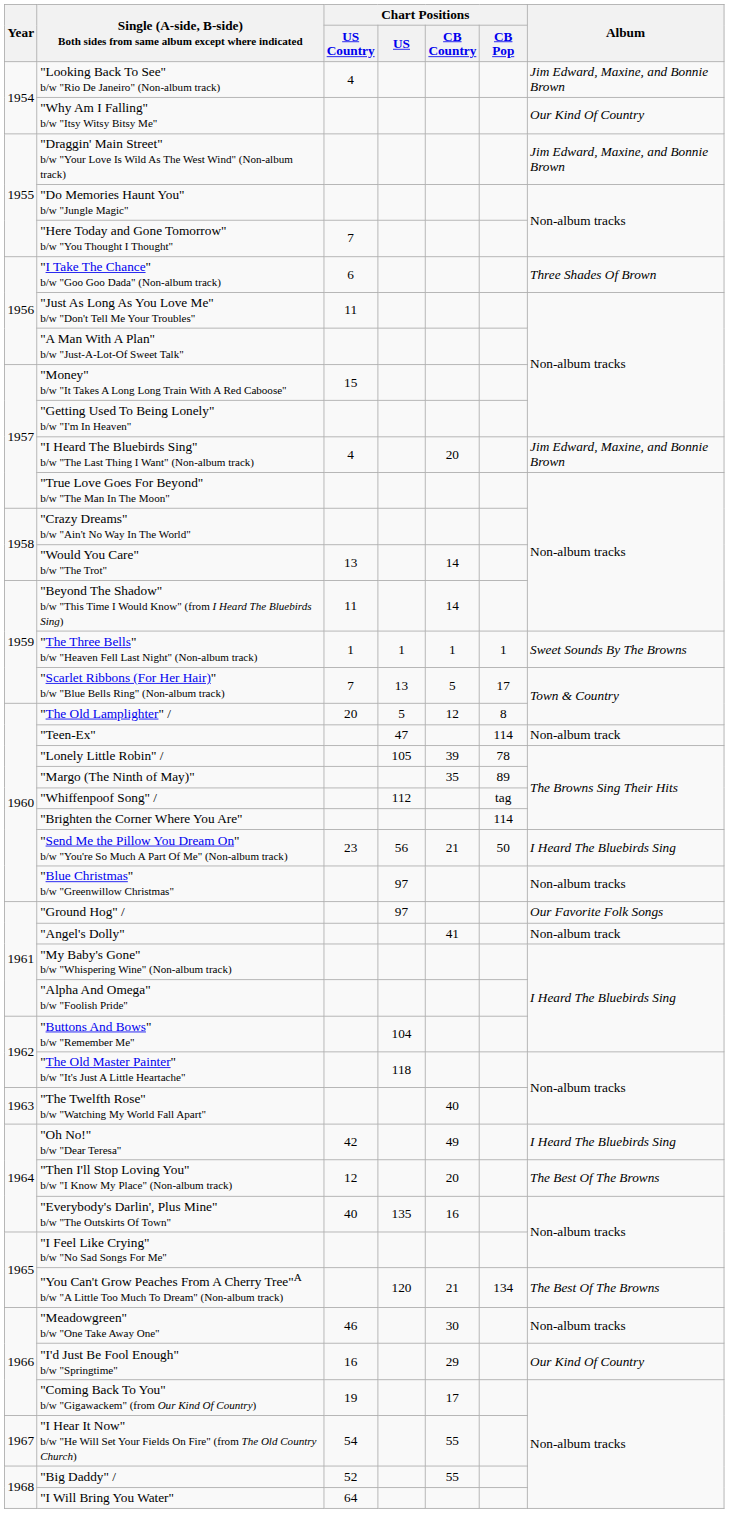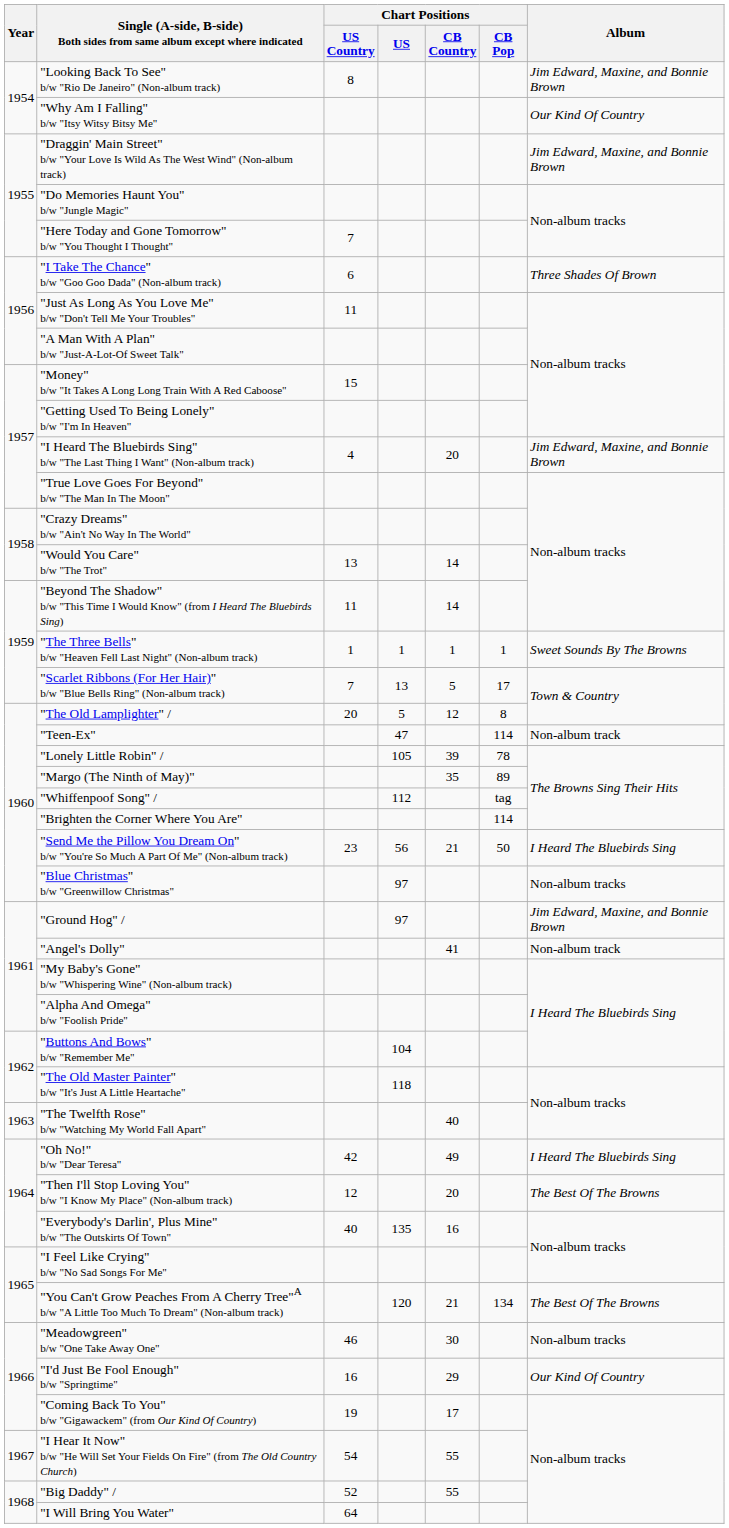"Looking Back To See" b/w "Rio De Janeiro" (Non-album track) | Chart Positions / US Country: 4 -> 8
"Ground Hog" / | Album: Our Favorite Folk Songs -> Jim Edward, Maxine, and Bonnie Brown
